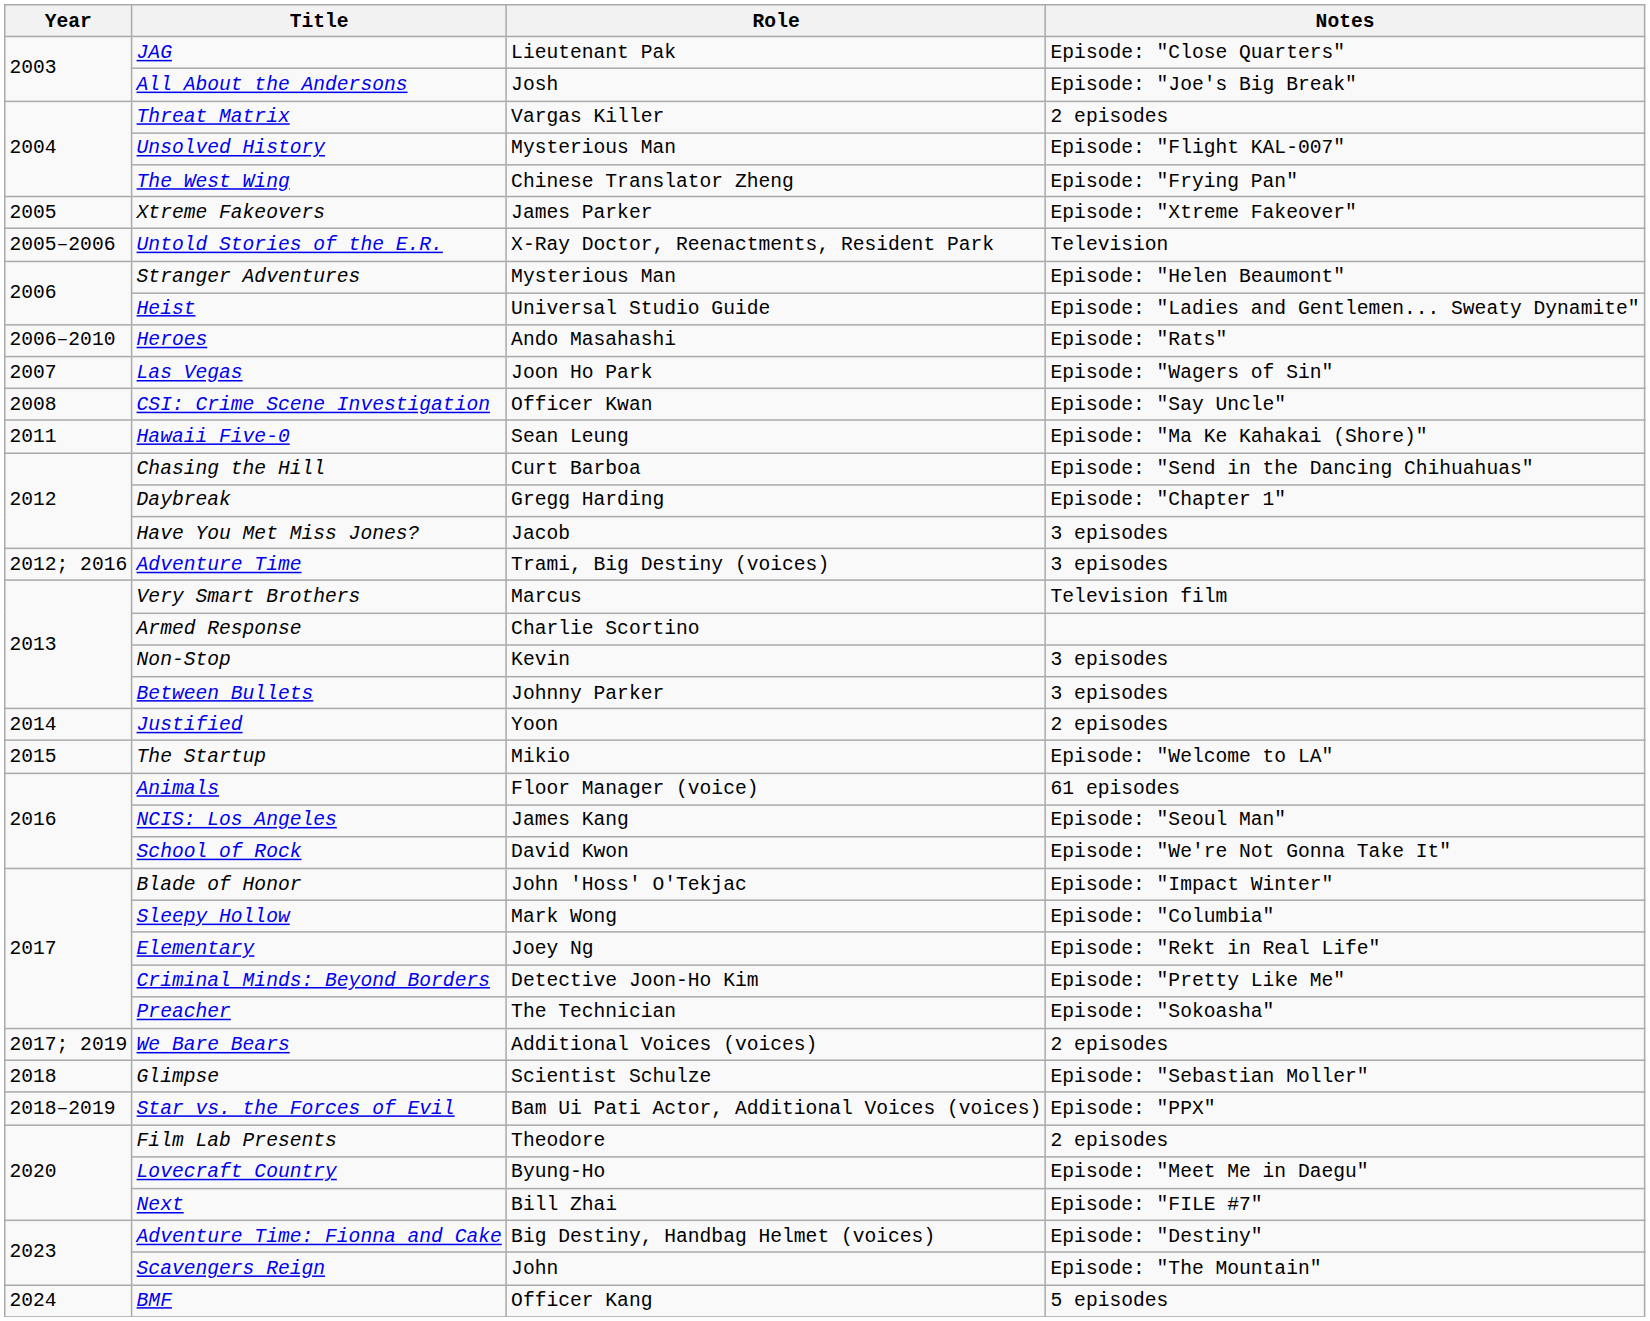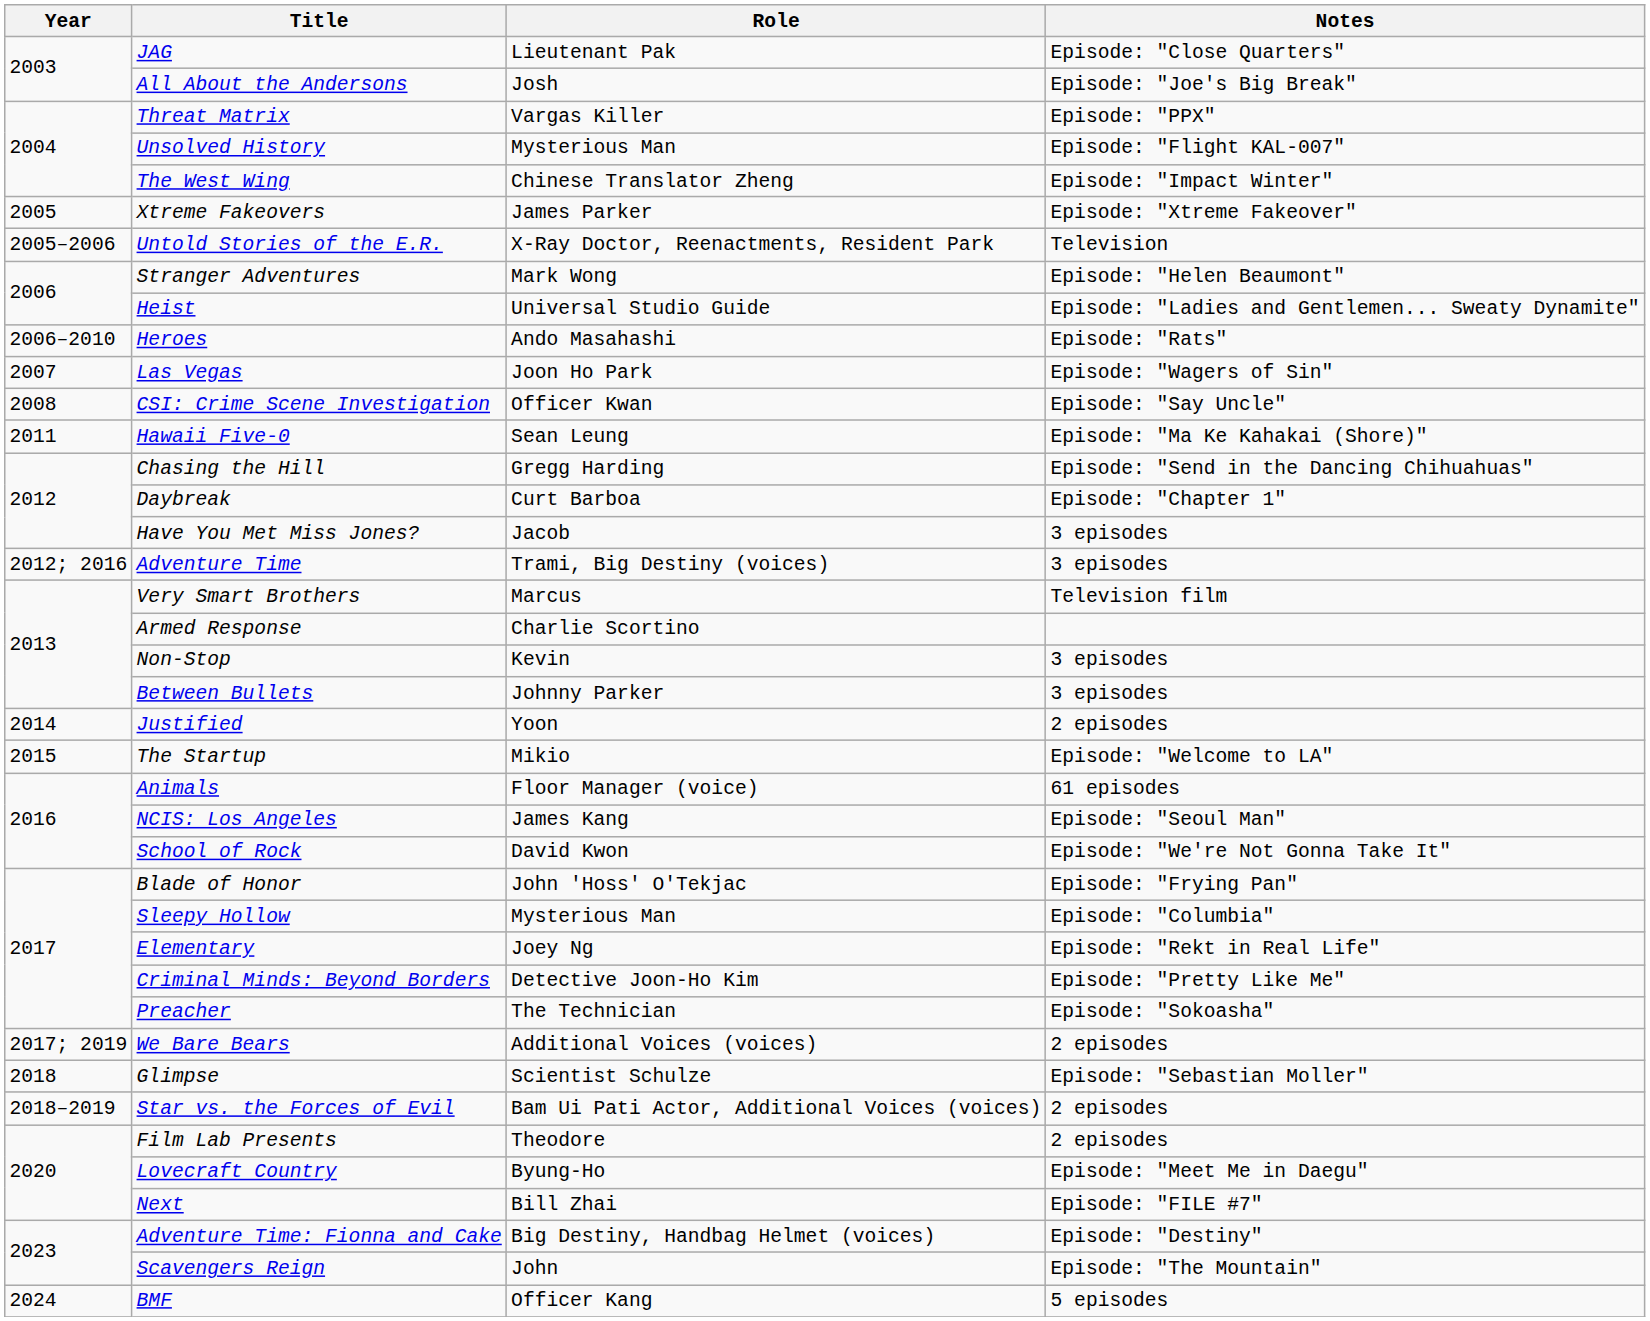Threat Matrix | Notes: 2 episodes -> Episode: "PPX"
The West Wing | Notes: Episode: "Frying Pan" -> Episode: "Impact Winter"
Stranger Adventures | Role: Mysterious Man -> Mark Wong
Chasing the Hill | Role: Curt Barboa -> Gregg Harding
Daybreak | Role: Gregg Harding -> Curt Barboa
Blade of Honor | Notes: Episode: "Impact Winter" -> Episode: "Frying Pan"
Sleepy Hollow | Role: Mark Wong -> Mysterious Man
Star vs. the Forces of Evil | Notes: Episode: "PPX" -> 2 episodes
